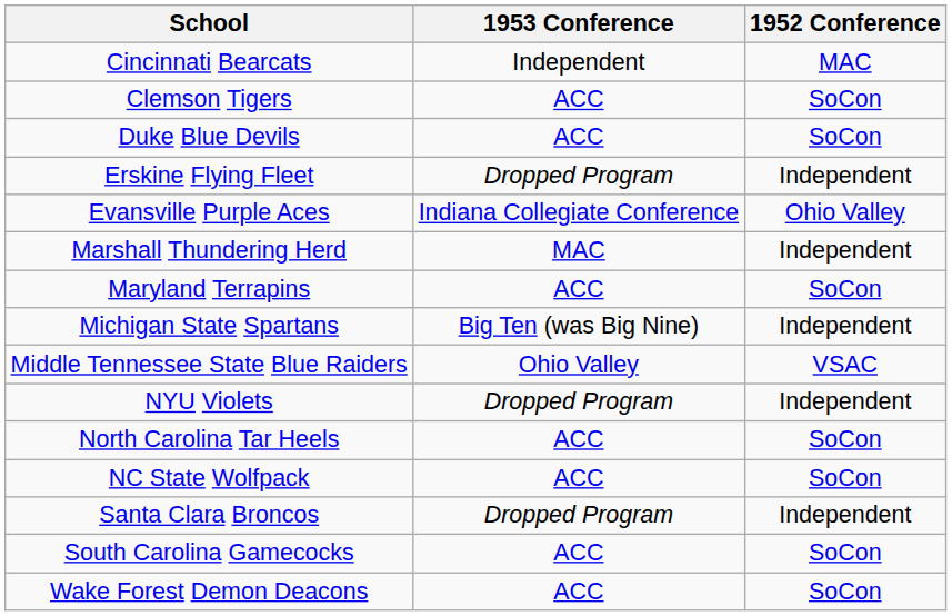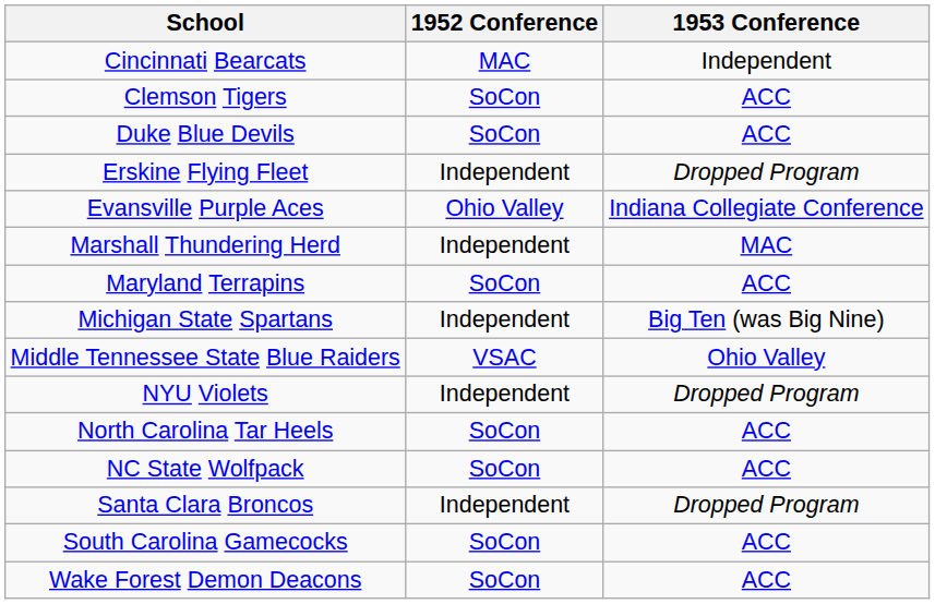columns swapped: 1952 Conference <-> 1953 Conference
